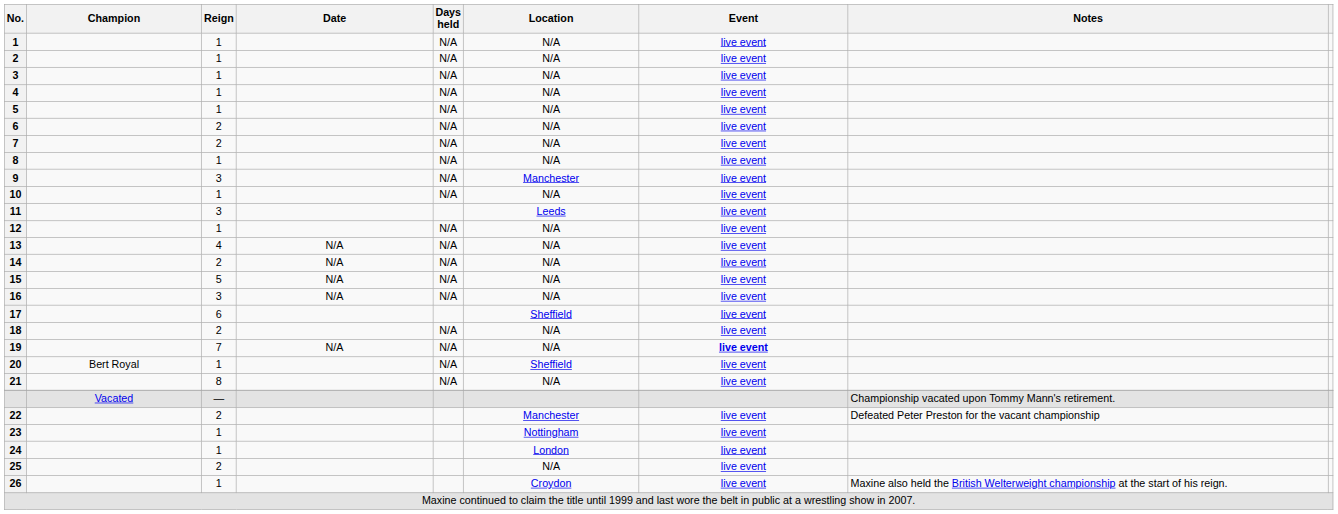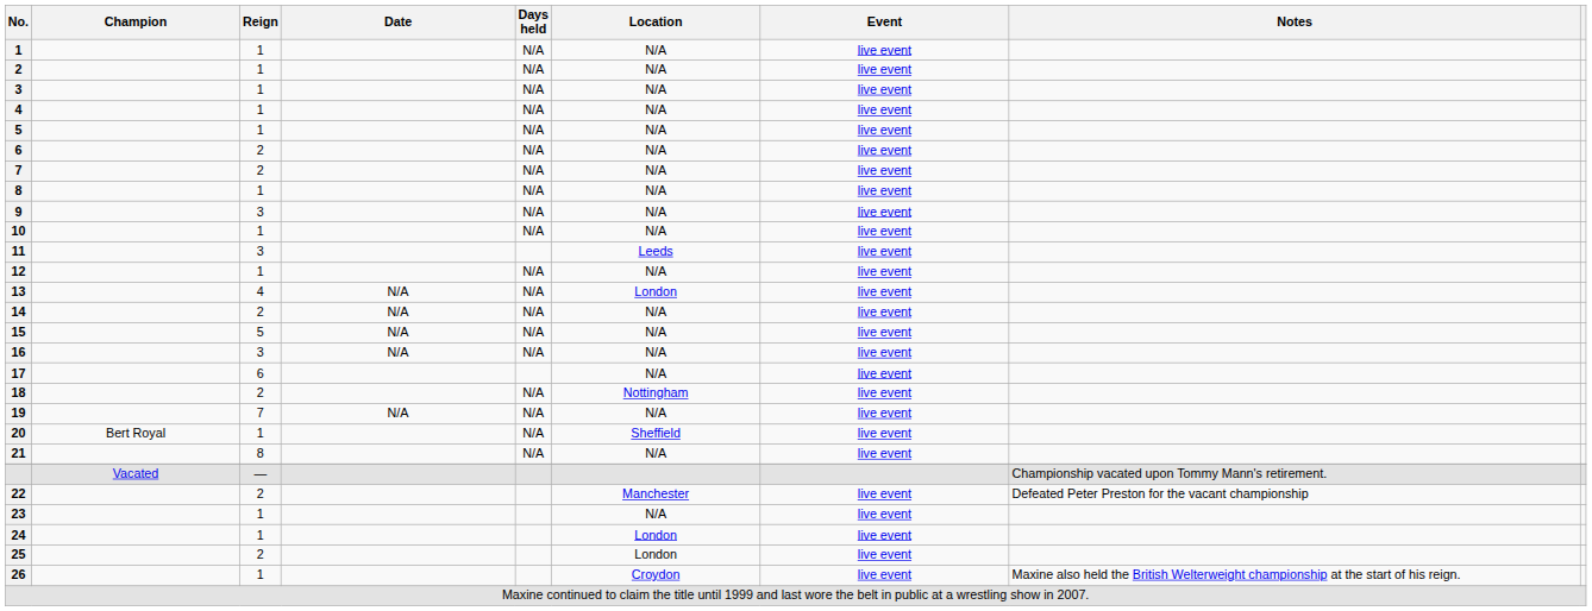9 | Location: Manchester -> N/A
13 | Location: N/A -> London
17 | Location: Sheffield -> N/A
18 | Location: N/A -> Nottingham
19 | Event: bold -> normal
23 | Location: Nottingham -> N/A
25 | Location: N/A -> London
